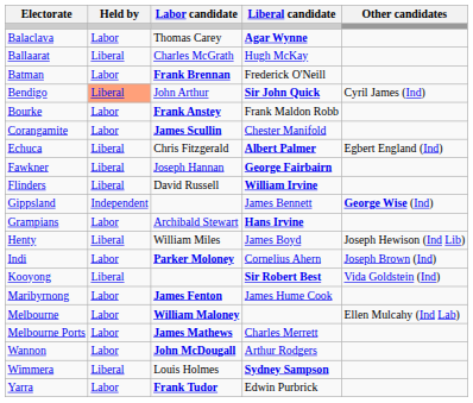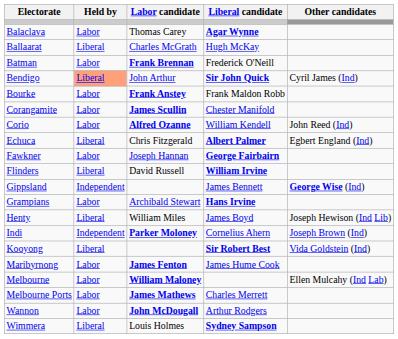+ row: Corio | Labor | Alfred Ozanne | William Kendell | John Reed (Ind)
Fawkner | Held by: Liberal -> Labor
Indi | Held by: Labor -> Independent
- row: Yarra | Labor | Frank Tudor | Edwin Purbrick
